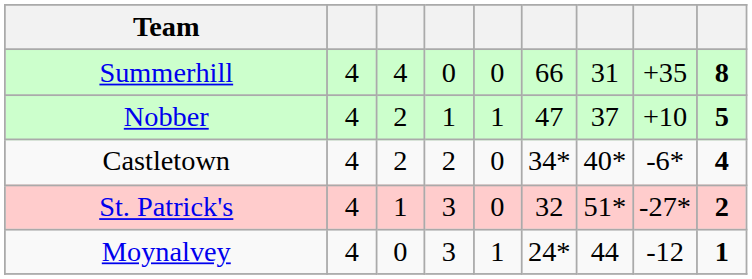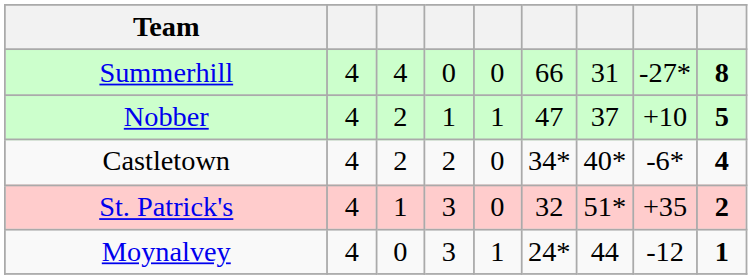Summerhill | column 8: +35 -> -27*
St. Patrick's | column 8: -27* -> +35
